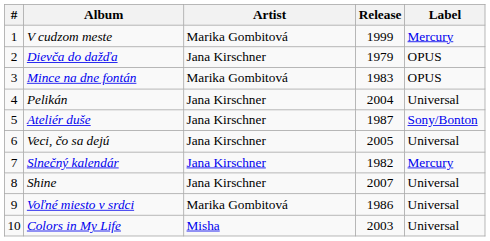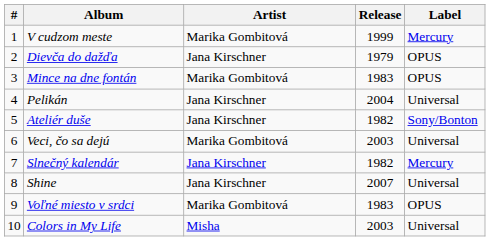Ateliér duše | Release: 1987 -> 1982
Veci, čo sa dejú | Artist: Jana Kirschner -> Marika Gombitová
Veci, čo sa dejú | Release: 2005 -> 2003
Voľné miesto v srdci | Release: 1986 -> 1983
Voľné miesto v srdci | Label: Universal -> OPUS
